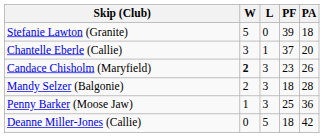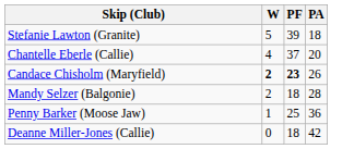- column: L | 0 | 1 | 3 | 3 | 3 | 5
Chantelle Eberle (Callie) | W: 3 -> 4
Candace Chisholm (Maryfield) | PF: normal -> bold
